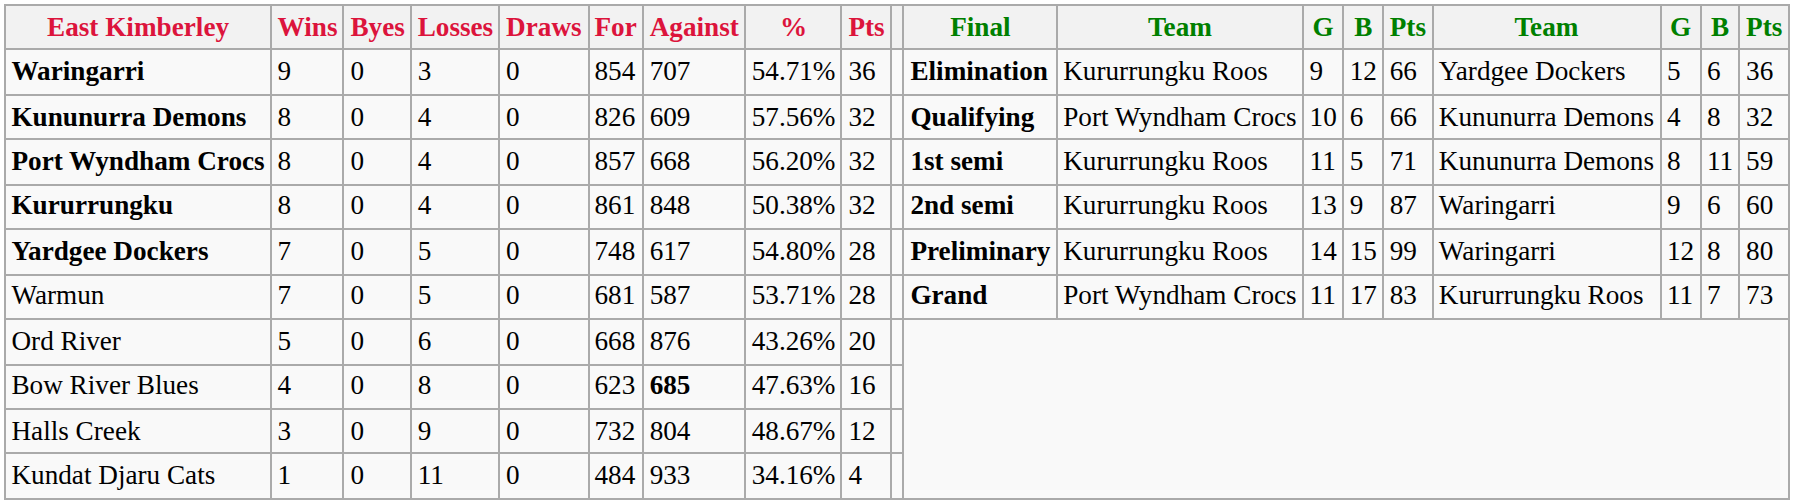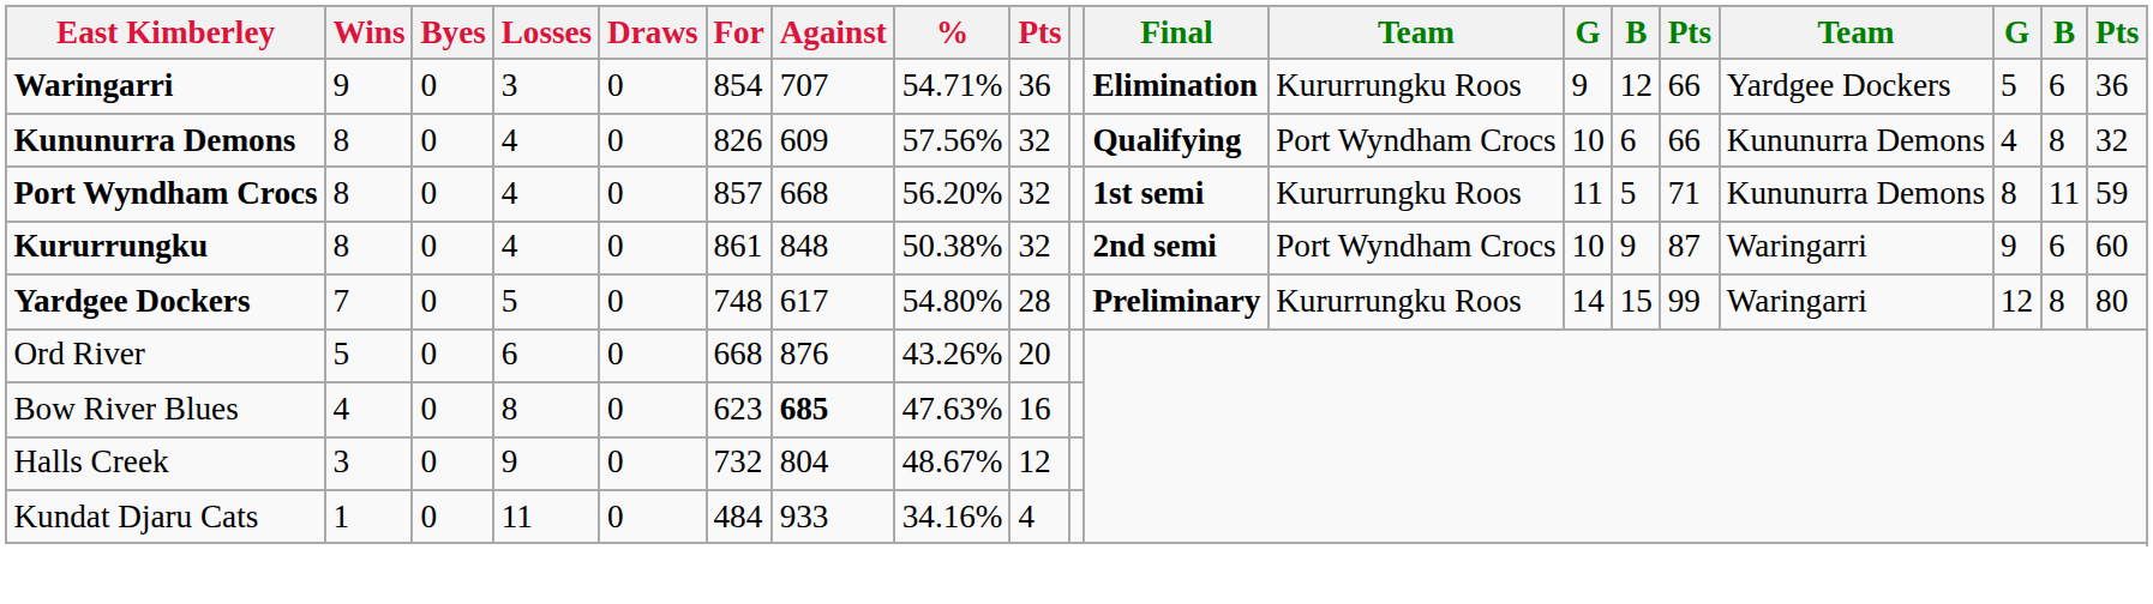Kururrungku | column 12: Kururrungku Roos -> Port Wyndham Crocs
Kururrungku | column 13: 13 -> 10
- row: Warmun | 7 | 0 | 5 | 0 | 681 | 587 | 53.71% | 28 | Grand | Port Wyndham Crocs | 11 | 17 | 83 | Kururrungku Roos | 11 | 7 | 73
